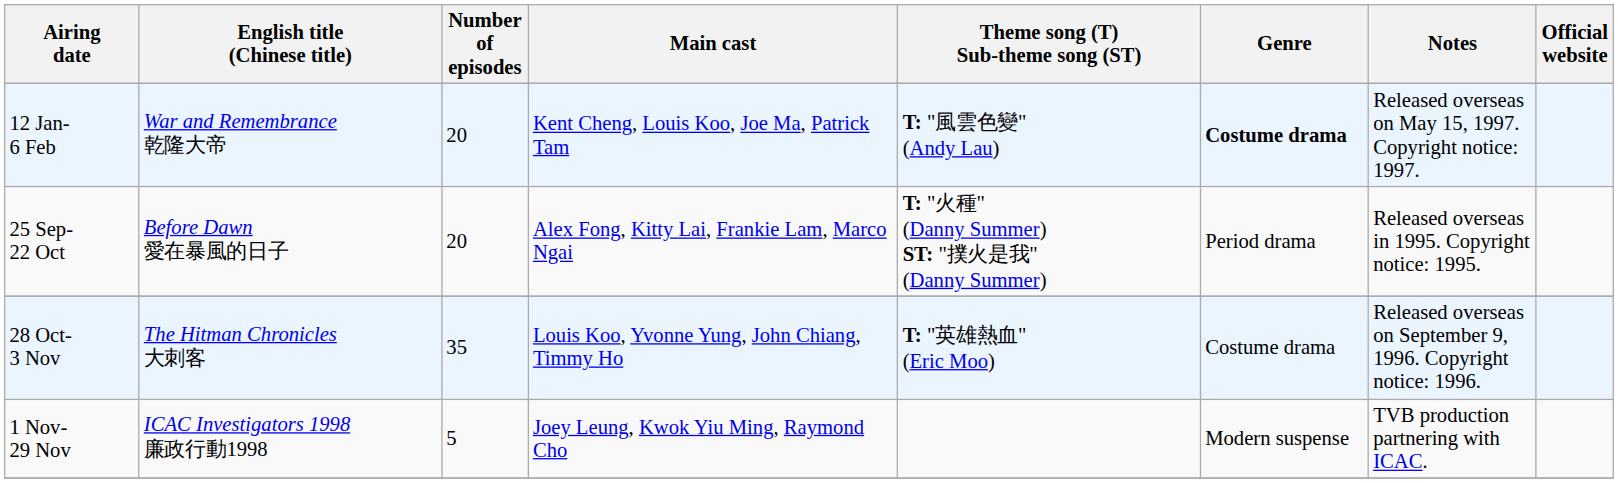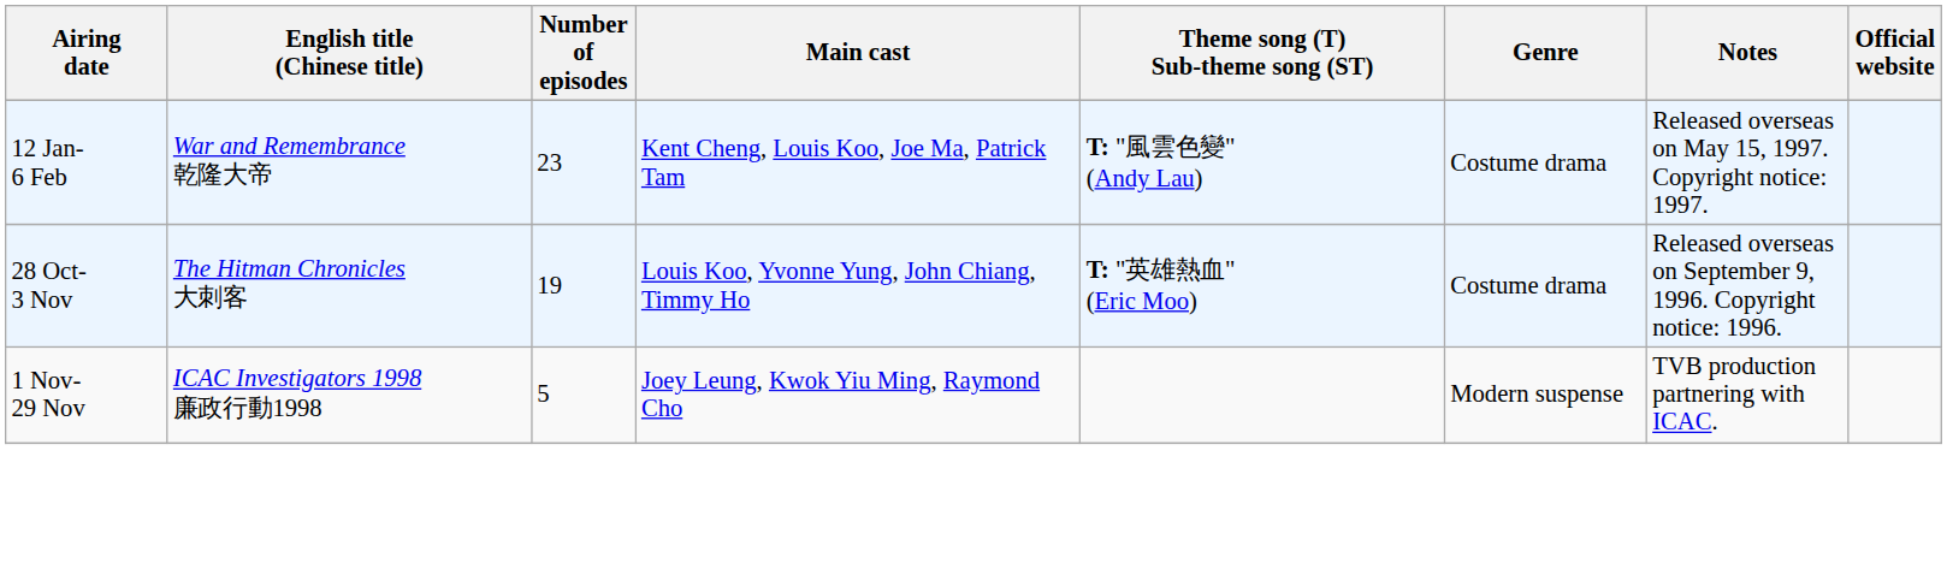12 Jan- 6 Feb | Number of episodes: 20 -> 23
12 Jan- 6 Feb | Genre: bold -> normal
- row: 25 Sep- 22 Oct | Before Dawn 愛在暴風的日子 | 20 | Alex Fong, Kitty Lai, Frankie Lam, Marco Ngai | T: "火種" (Danny Summer) ST: "撲火是我" (Danny Summer) | Period drama | Released overseas in 1995. Copyright notice: 1995.
28 Oct- 3 Nov | Number of episodes: 35 -> 19
